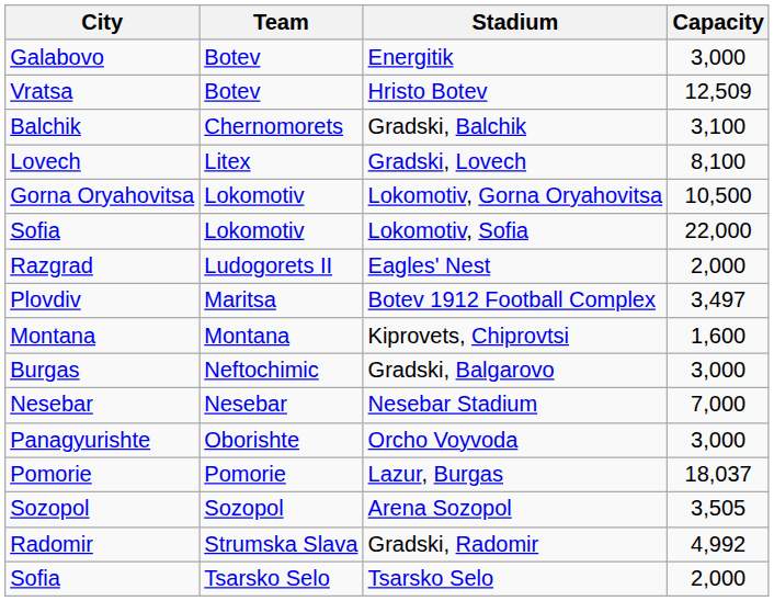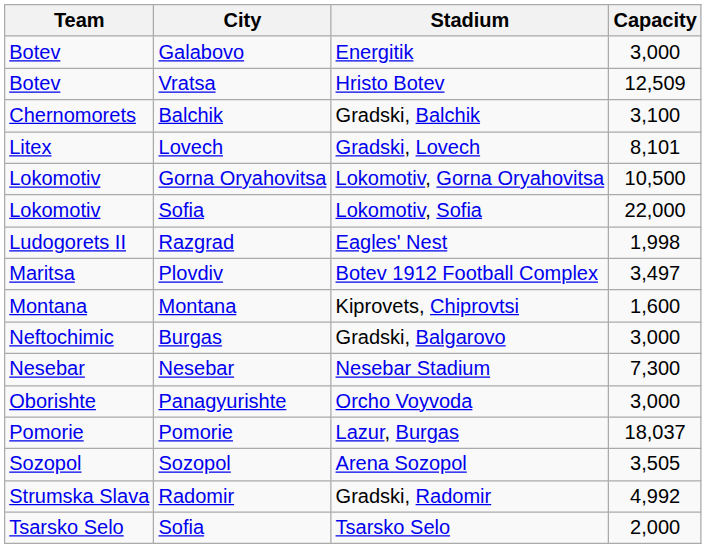columns swapped: Team <-> City
Gradski, Lovech | Capacity: 8,100 -> 8,101
Eagles' Nest | Capacity: 2,000 -> 1,998
Nesebar Stadium | Capacity: 7,000 -> 7,300
